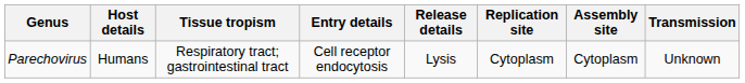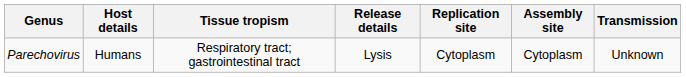- column: Entry details | Cell receptor endocytosis
